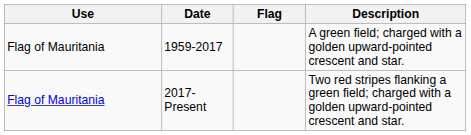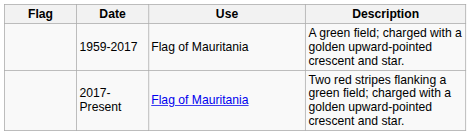columns swapped: Flag <-> Use
